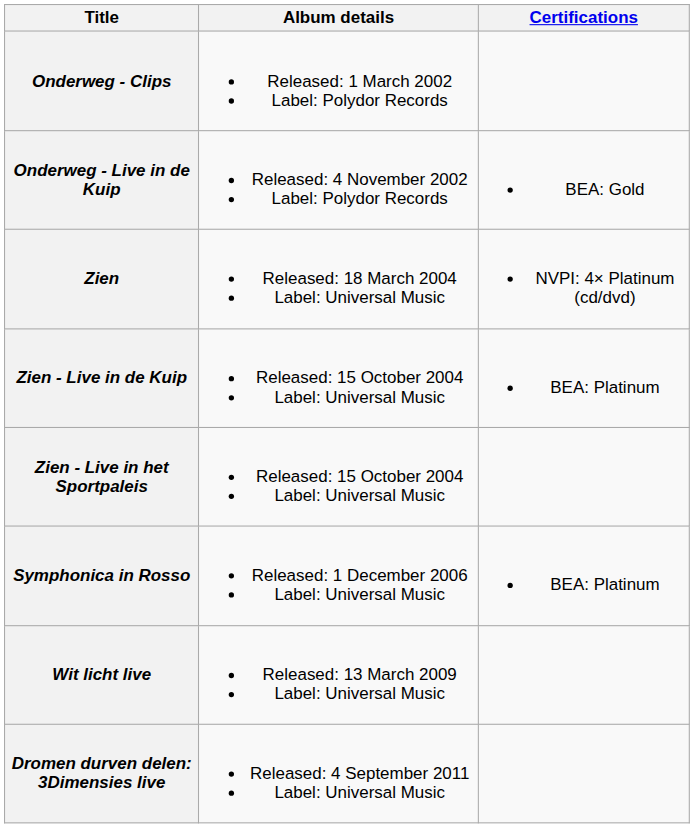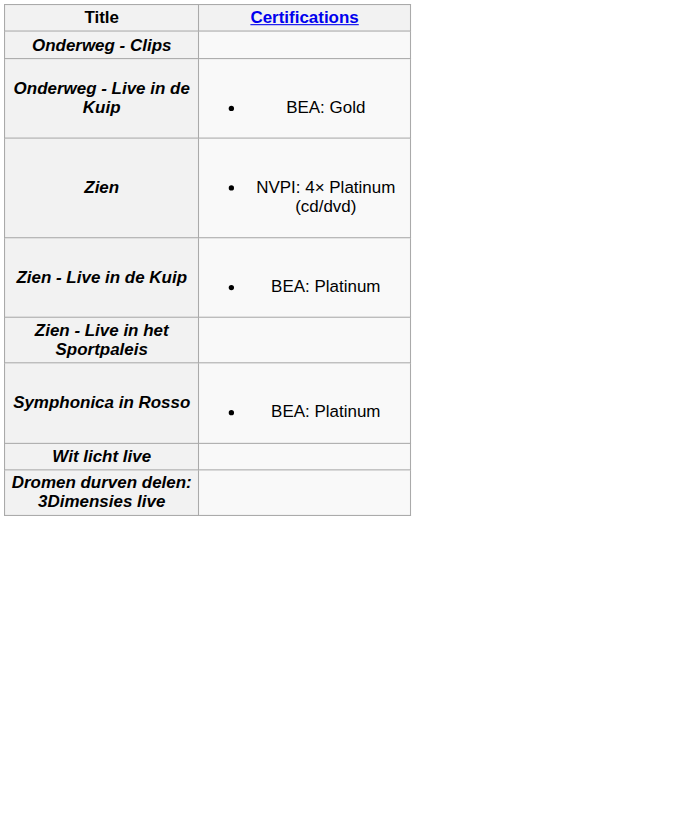- column: Album details | Released: 1 March 2002 Label: Polydor Records | Released: 4 November 2002 Label: Polydor Records | Released: 18 March 2004 Label: Universal Music | Released: 15 October 2004 Label: Universal Music | Released: 15 October 2004 Label: Universal Music | Released: 1 December 2006 Label: Universal Music | Released: 13 March 2009 Label: Universal Music | Released: 4 September 2011 Label: Universal Music
